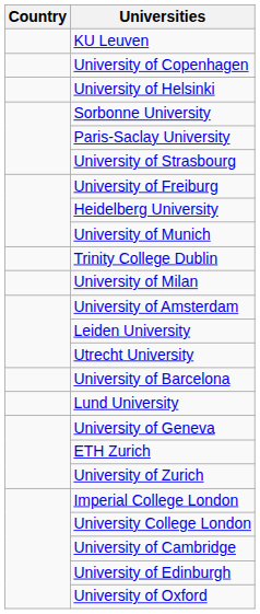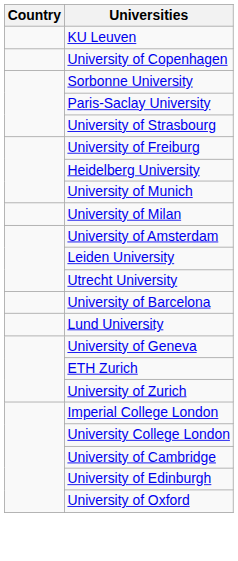- row: University of Helsinki
- row: Trinity College Dublin
